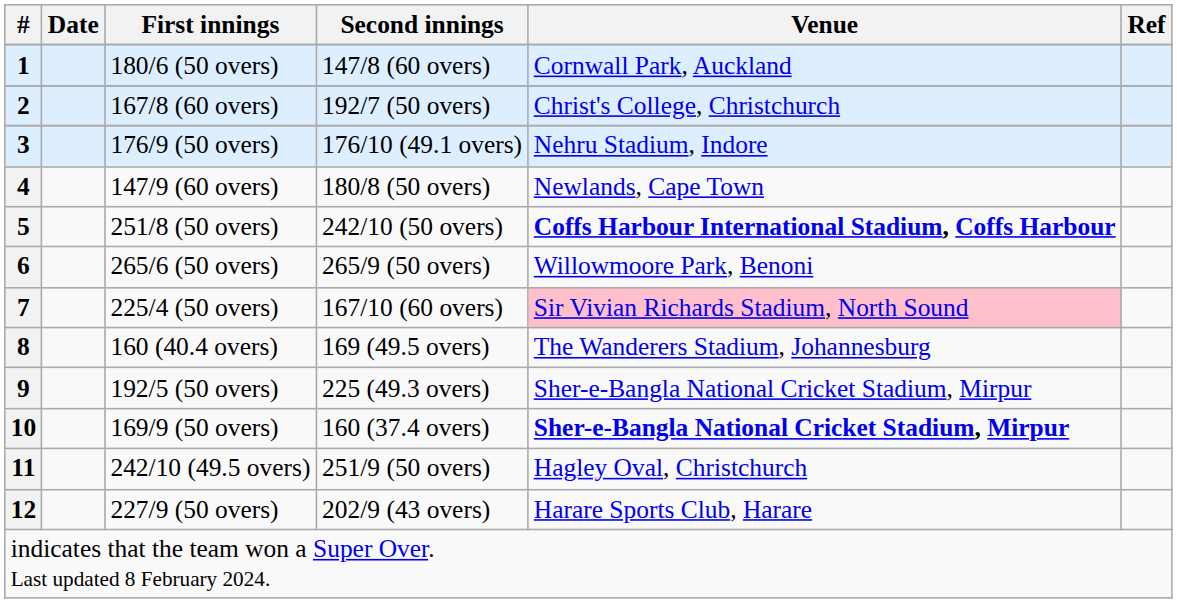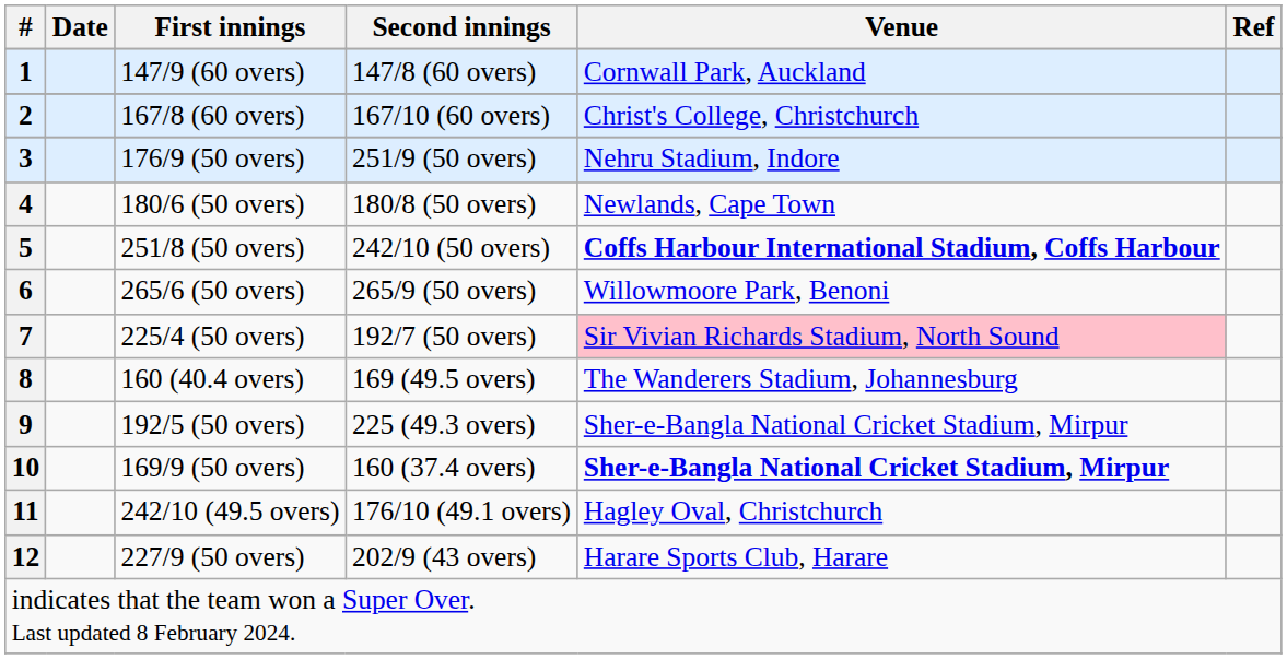1 | First innings: 180/6 (50 overs) -> 147/9 (60 overs)
2 | Second innings: 192/7 (50 overs) -> 167/10 (60 overs)
3 | Second innings: 176/10 (49.1 overs) -> 251/9 (50 overs)
4 | First innings: 147/9 (60 overs) -> 180/6 (50 overs)
7 | Second innings: 167/10 (60 overs) -> 192/7 (50 overs)
11 | Second innings: 251/9 (50 overs) -> 176/10 (49.1 overs)
